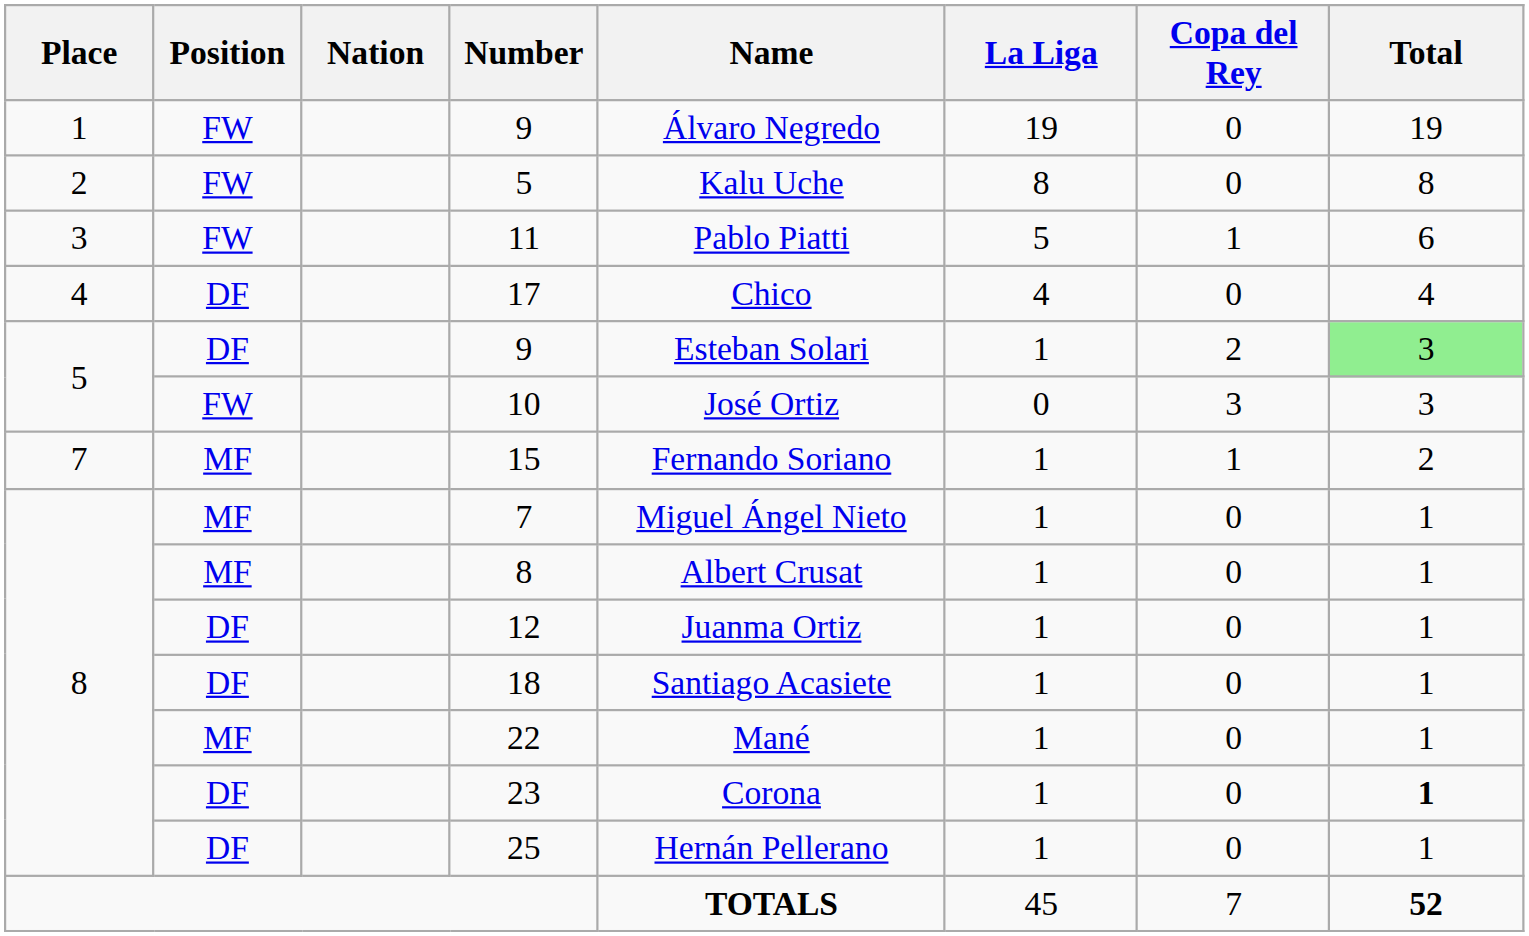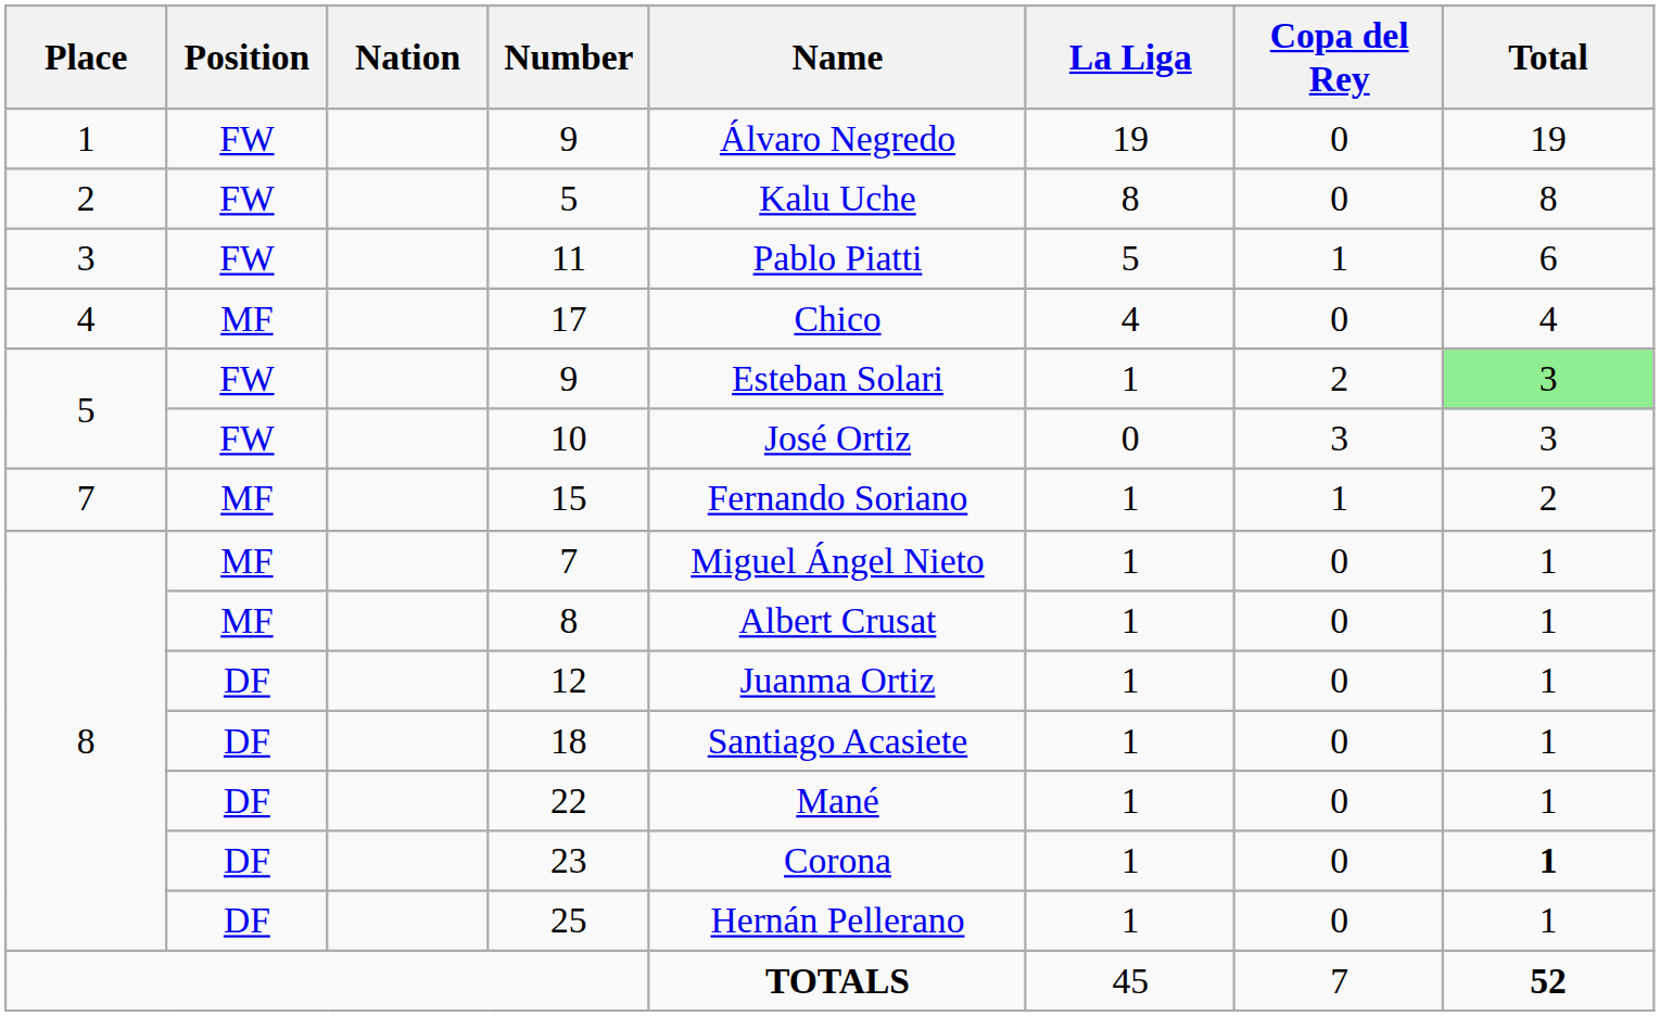17 | Position: DF -> MF
5 / 9 | Position: DF -> FW
22 | Position: MF -> DF
